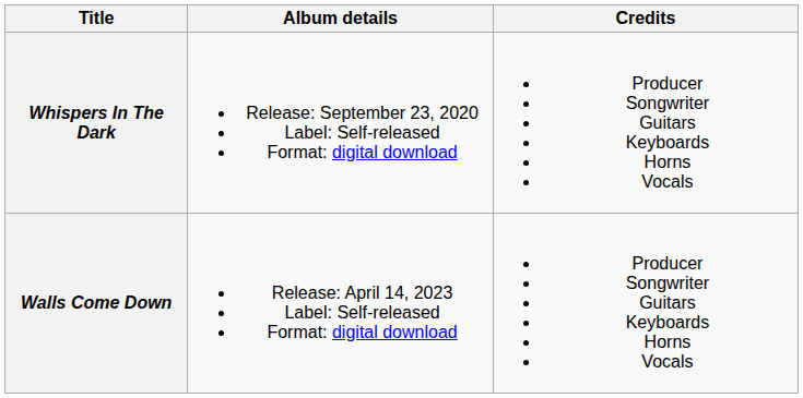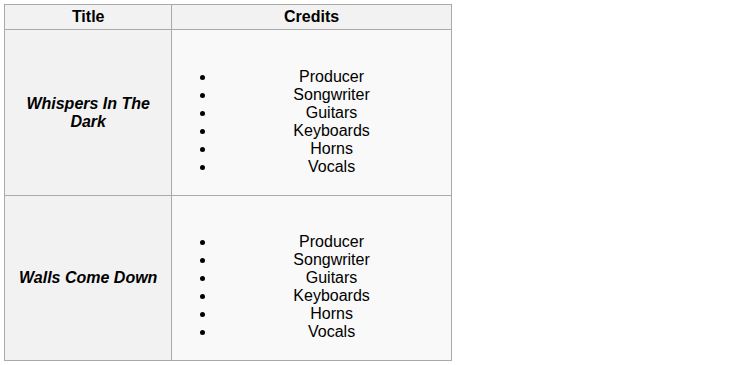- column: Album details | Release: September 23, 2020 Label: Self-released Format: digital download | Release: April 14, 2023 Label: Self-released Format: digital download
